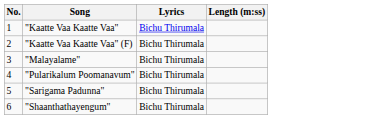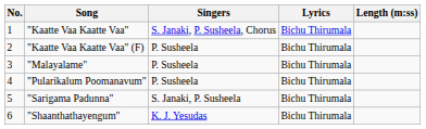+ column: Singers | S. Janaki, P. Susheela, Chorus | P. Susheela | P. Susheela | P. Susheela | S. Janaki, P. Susheela | K. J. Yesudas
